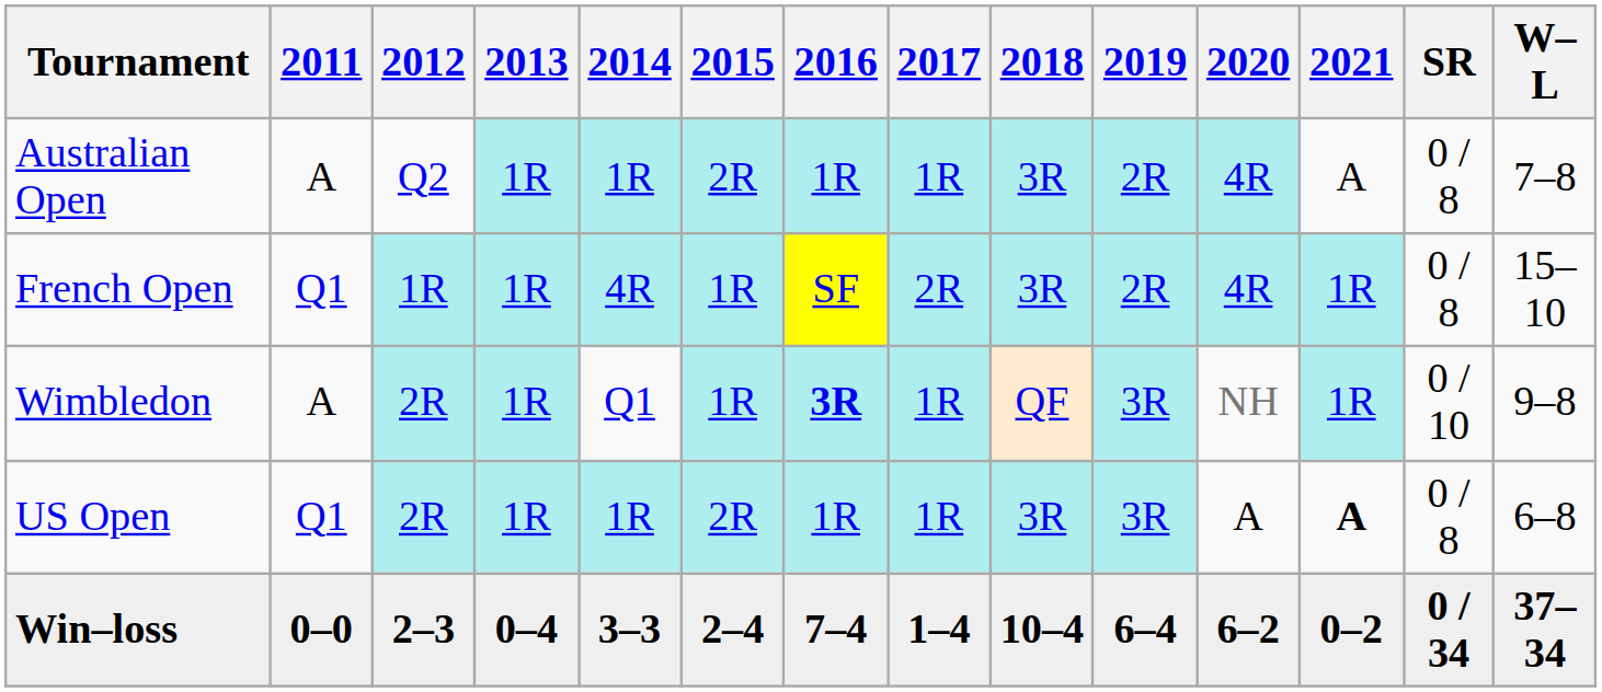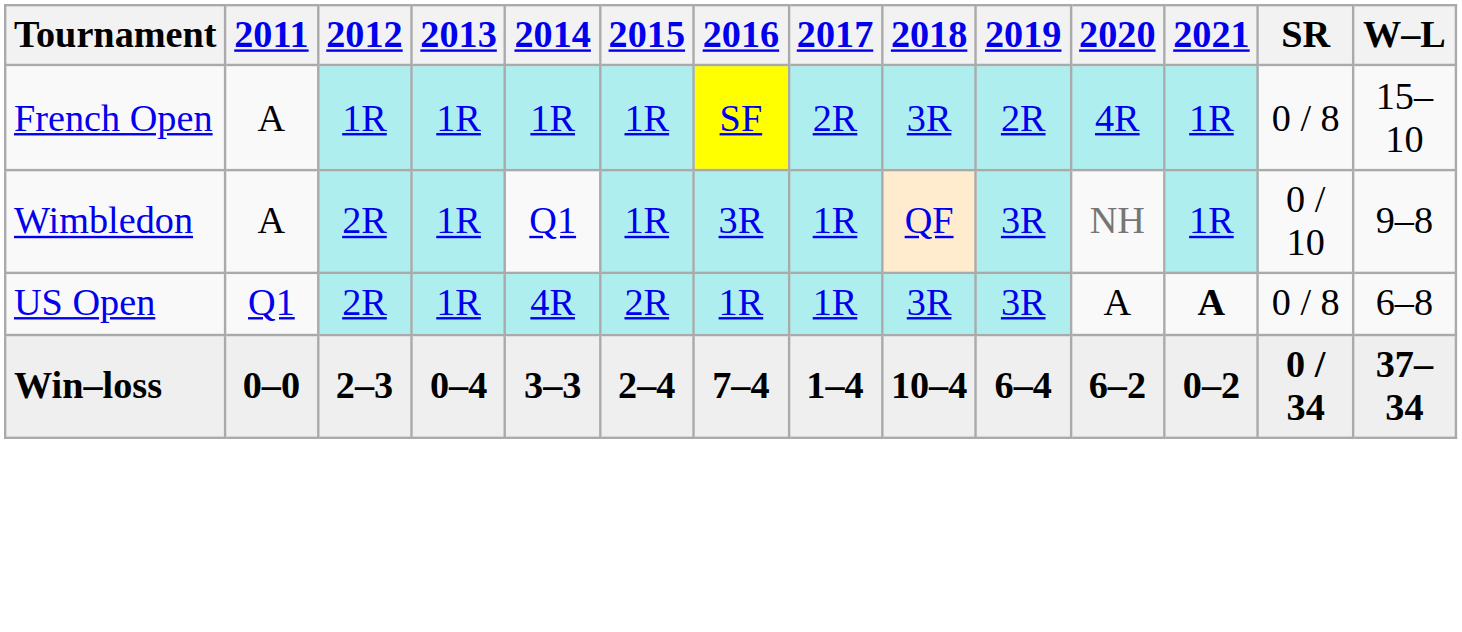- row: Australian Open | A | Q2 | 1R | 1R | 2R | 1R | 1R | 3R | 2R | 4R | A | 0 / 8 | 7–8
French Open | 2011: Q1 -> A
French Open | 2014: 4R -> 1R
Wimbledon | 2016: bold -> normal
US Open | 2014: 1R -> 4R
